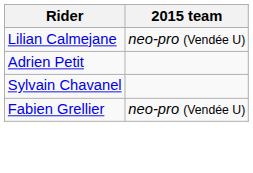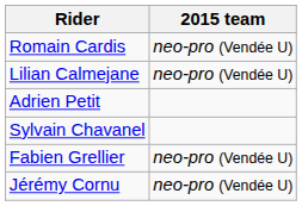+ row: Romain Cardis | neo-pro (Vendée U)
+ row: Jérémy Cornu | neo-pro (Vendée U)
